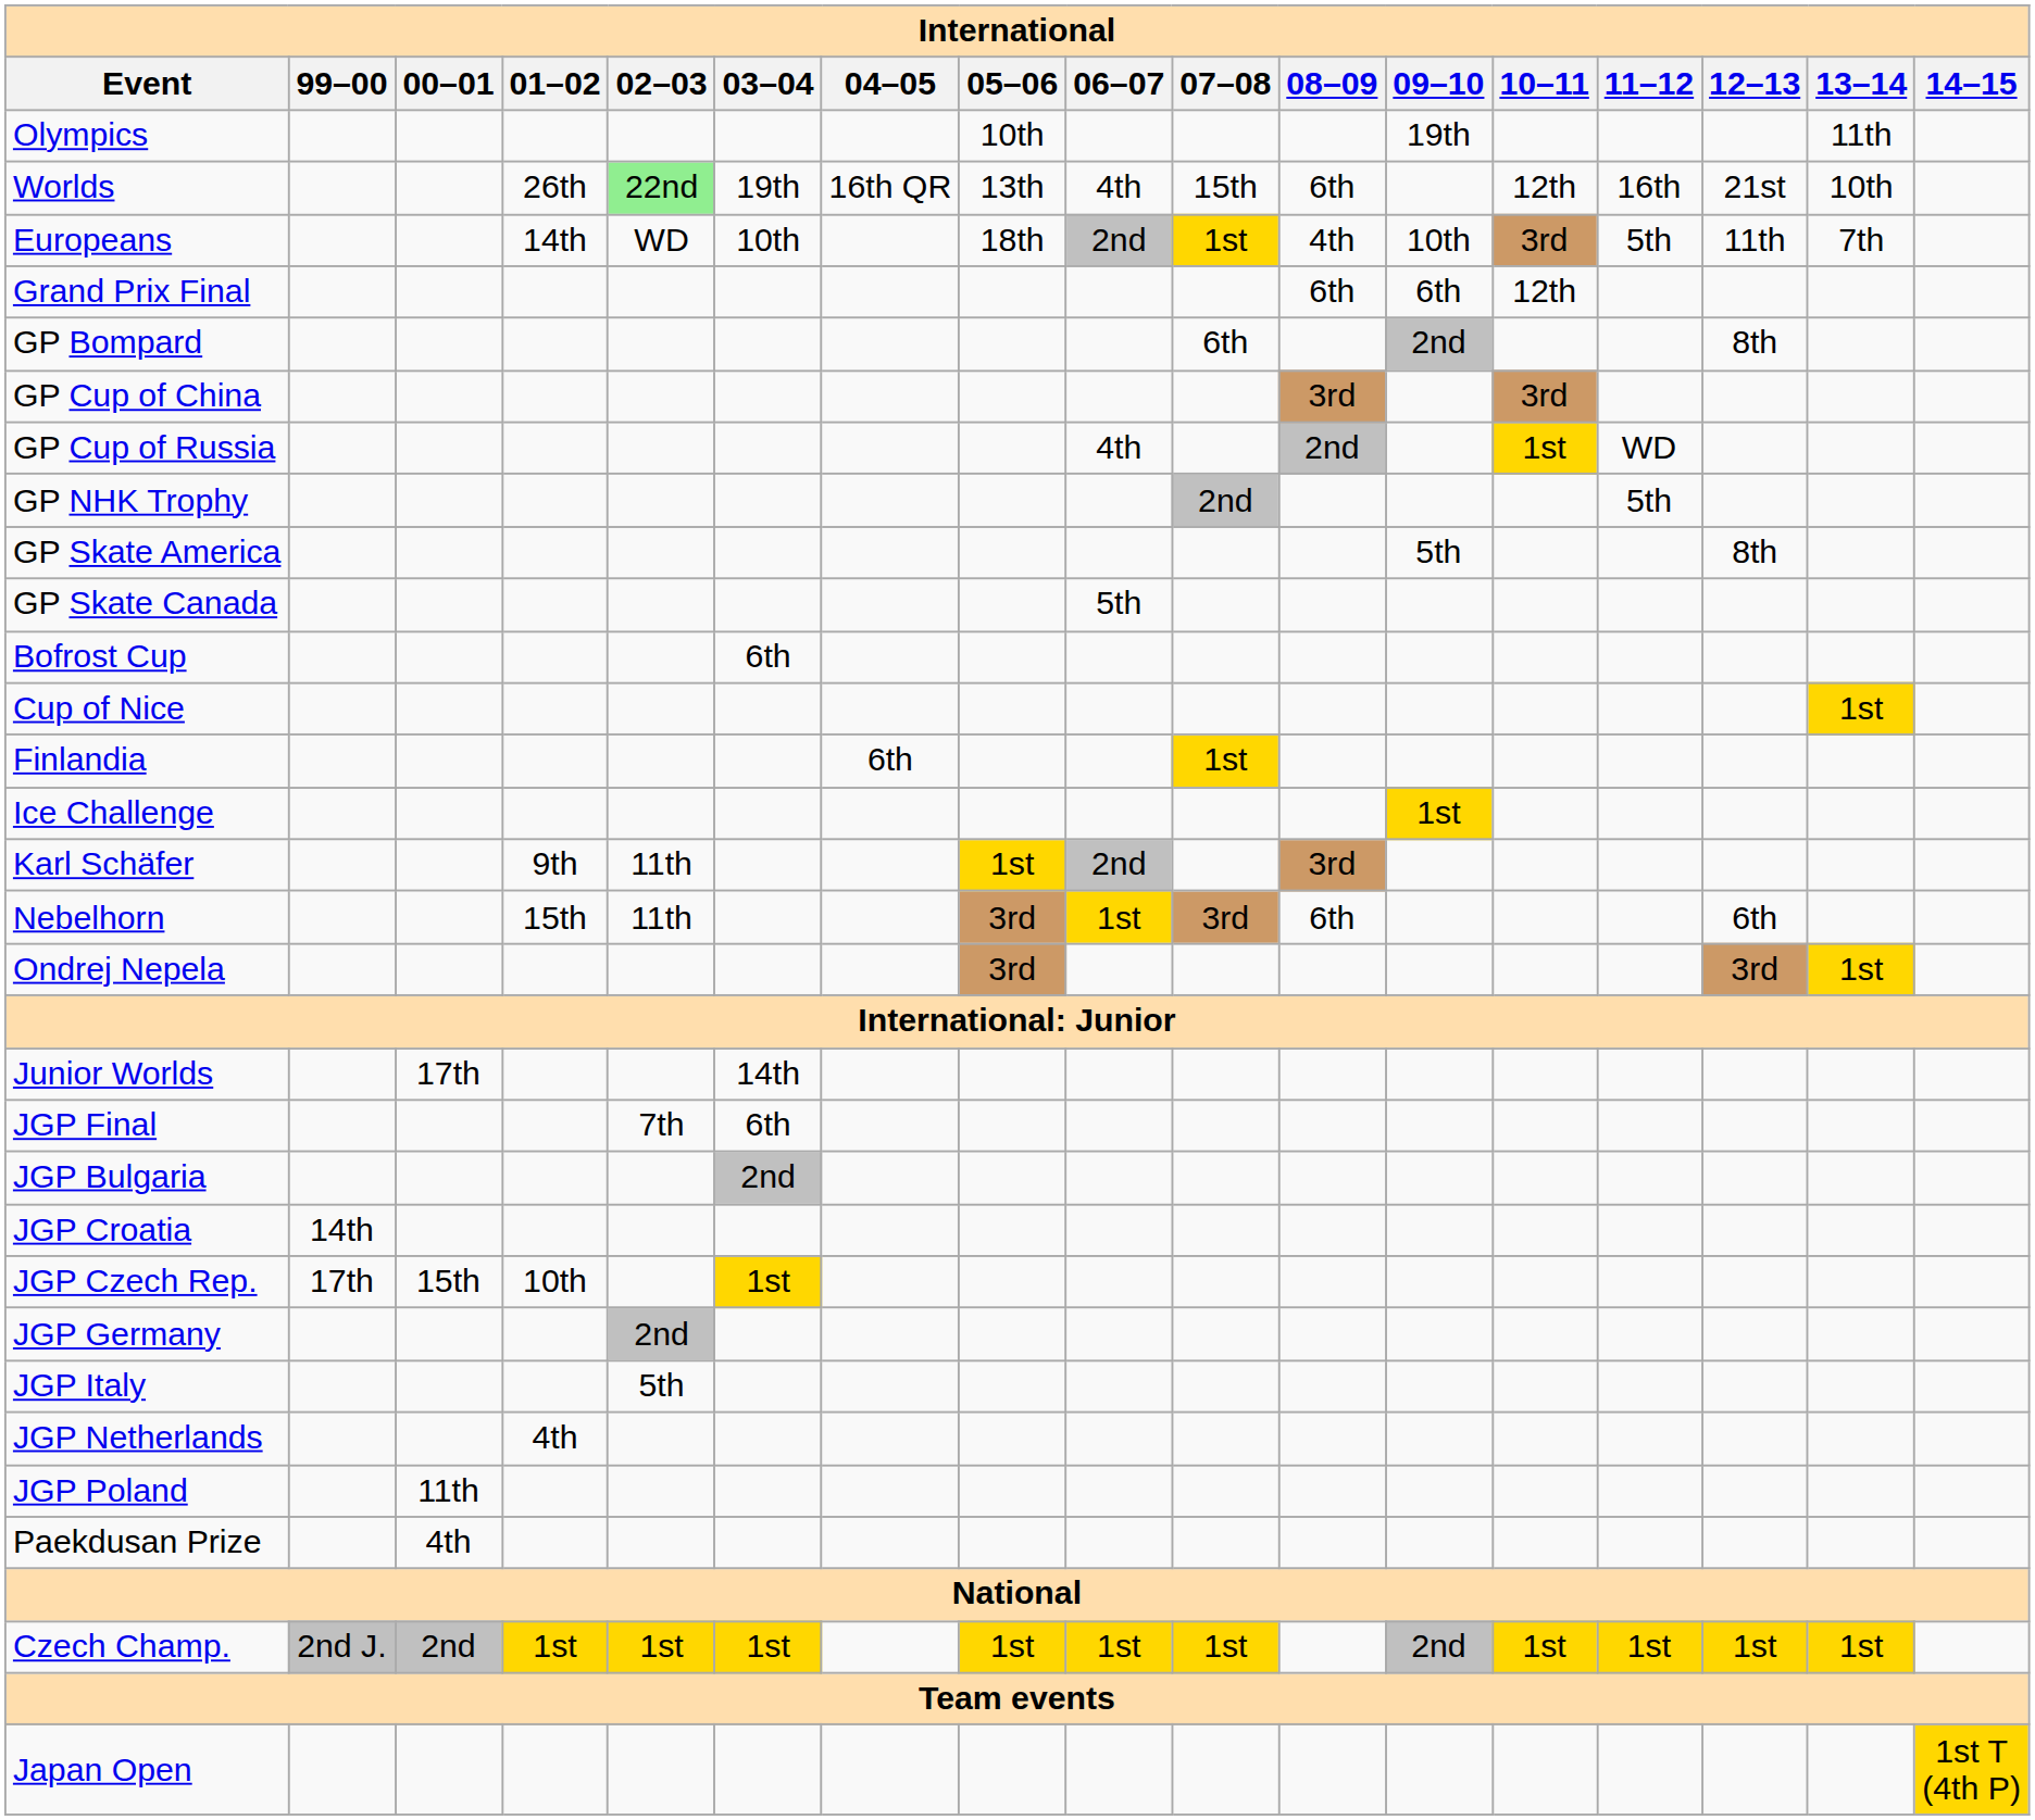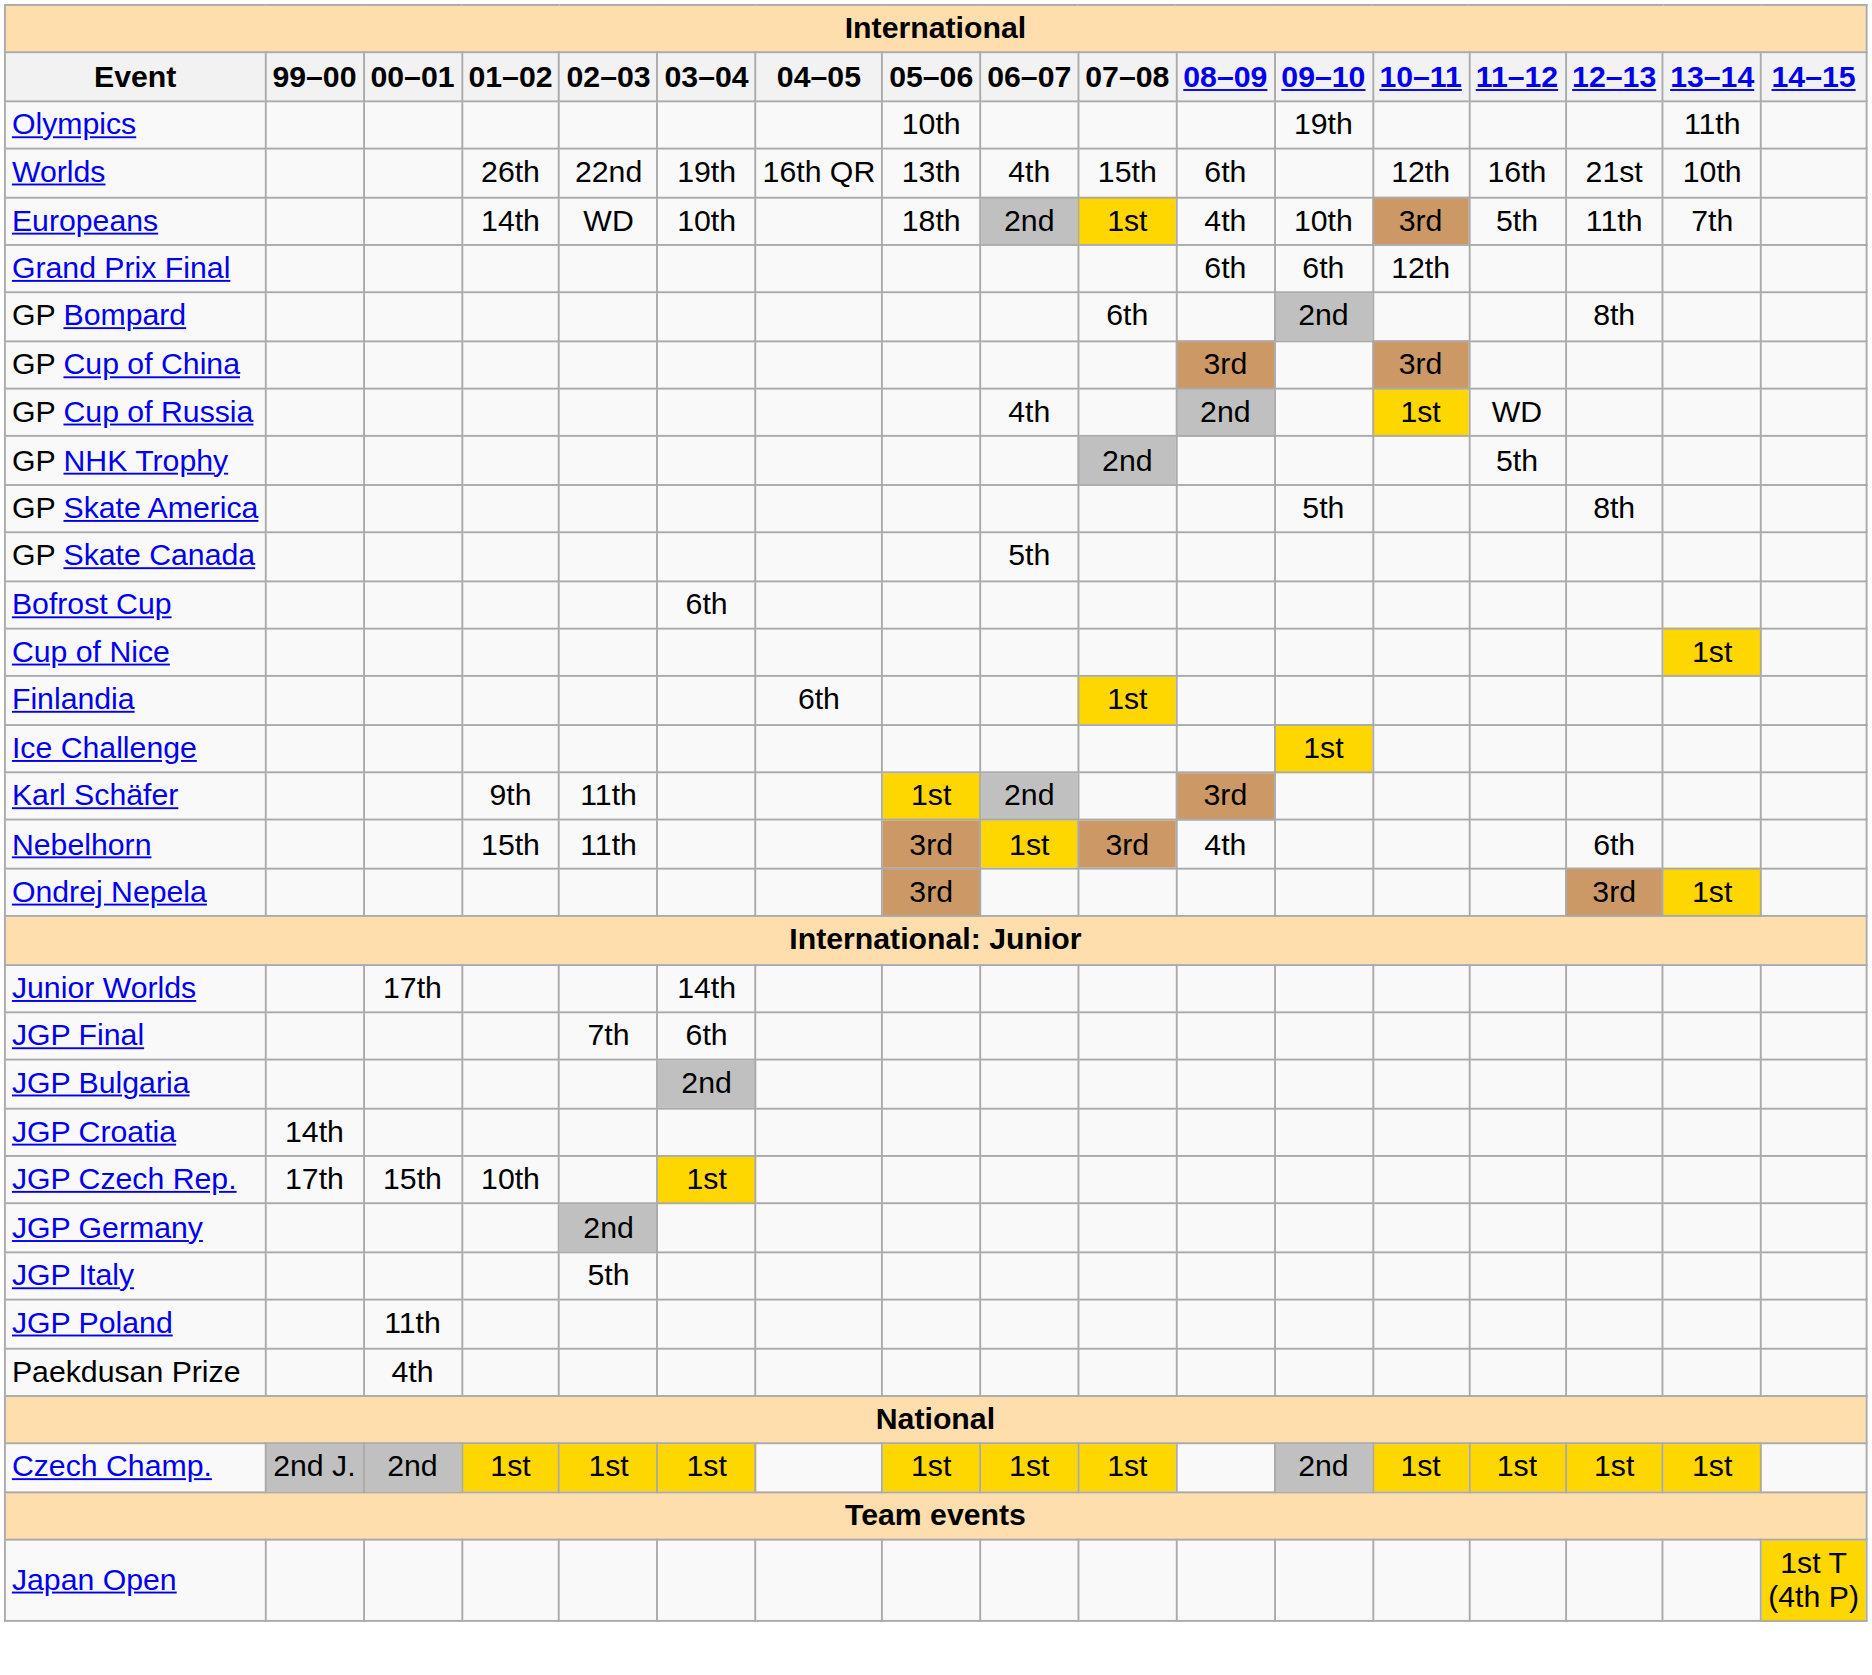Worlds | 02–03: lightgreen background -> no background
Nebelhorn | 08–09: 6th -> 4th
- row: JGP Netherlands | 4th
